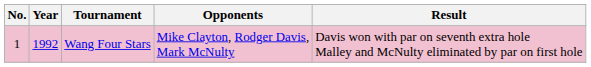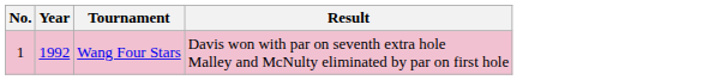- column: Opponents | Mike Clayton, Rodger Davis, Mark McNulty
